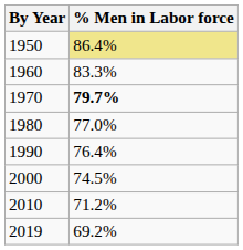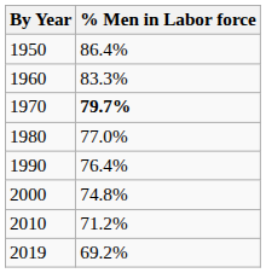1950 | % Men in Labor force: khaki background -> no background
2000 | % Men in Labor force: 74.5% -> 74.8%
